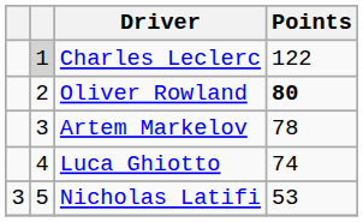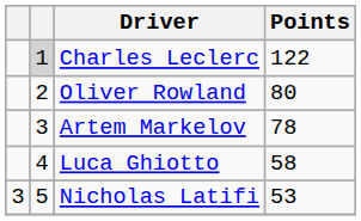Oliver Rowland | Points: bold -> normal
Luca Ghiotto | Points: 74 -> 58
